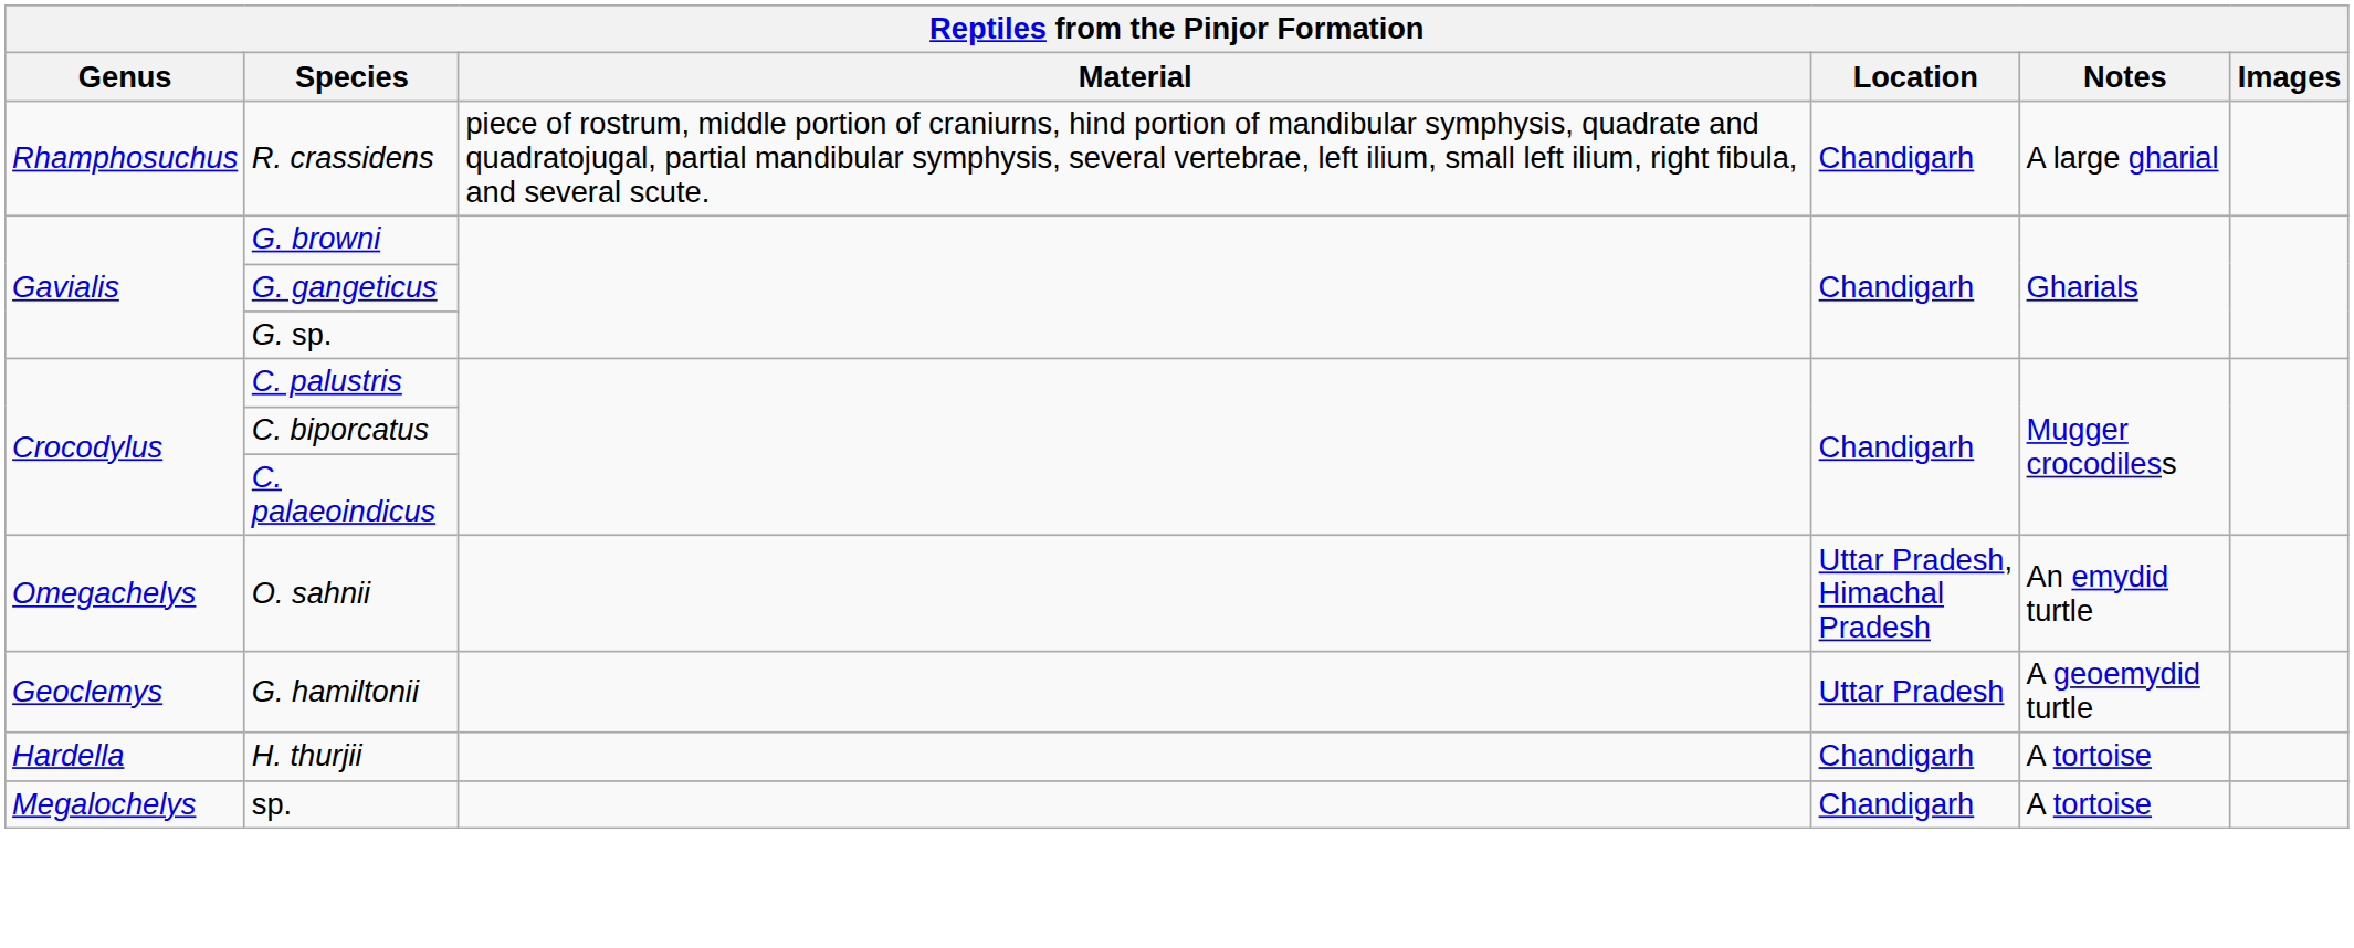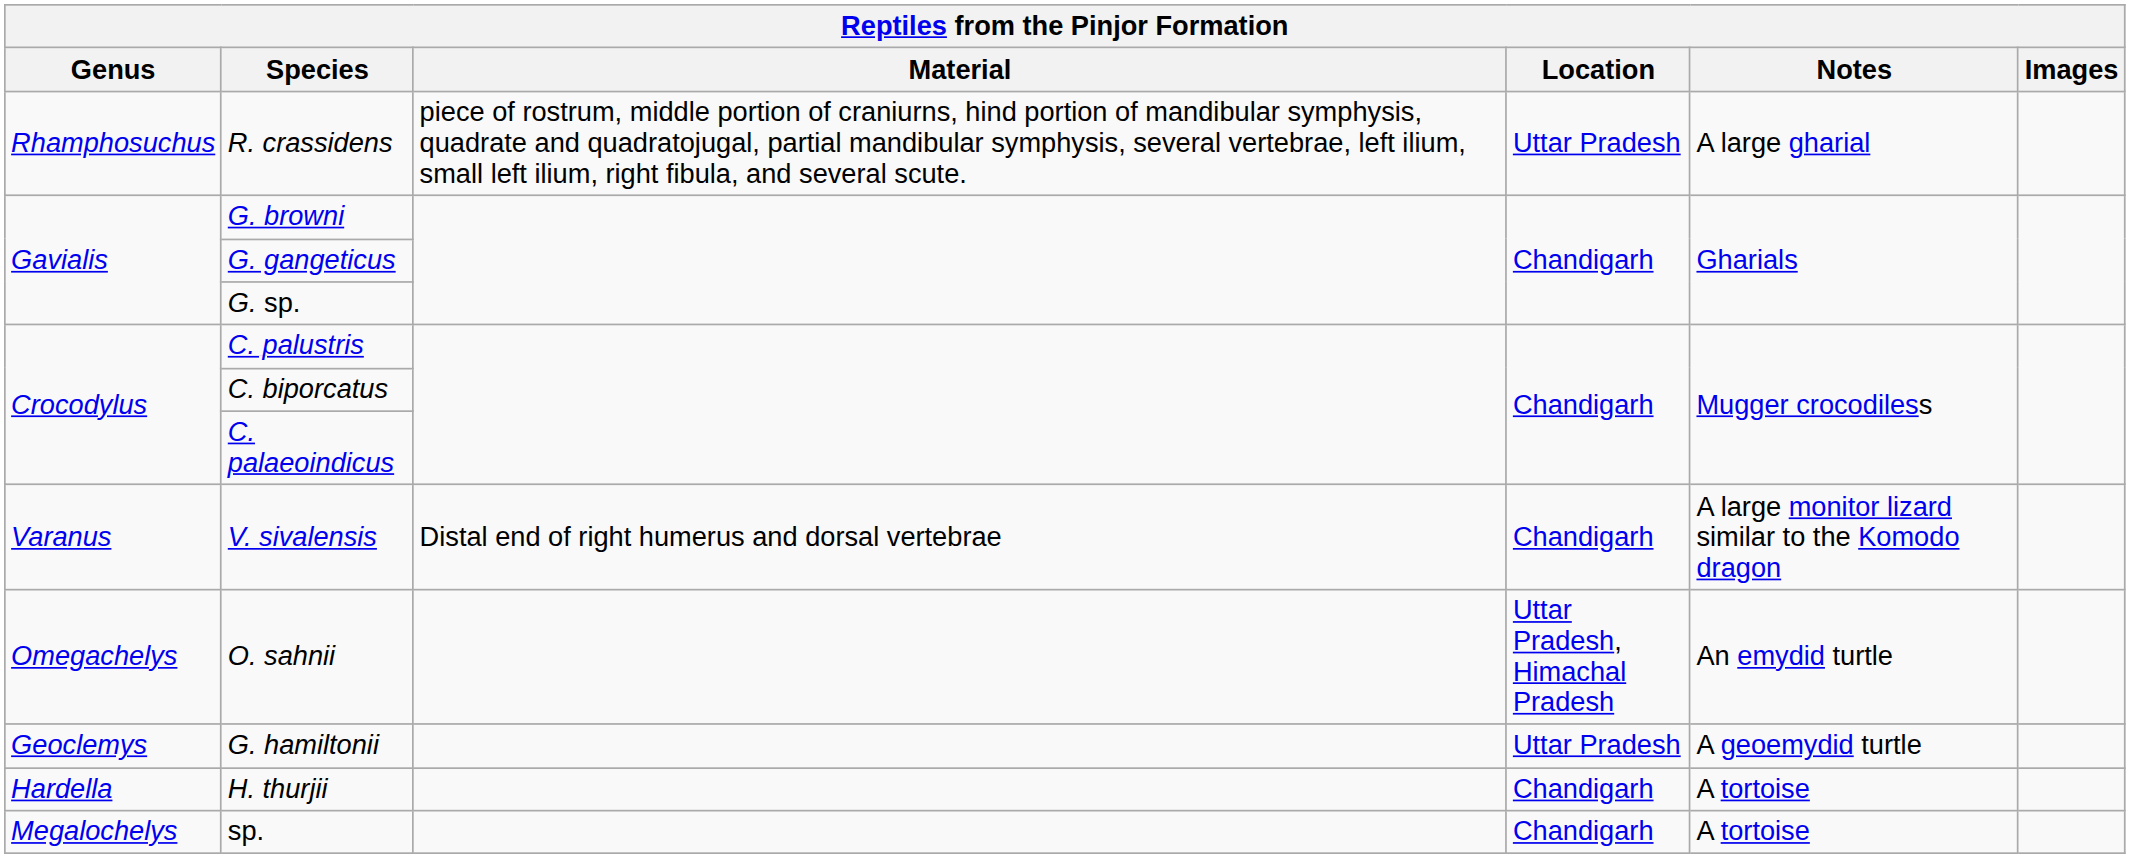R. crassidens | Location: Chandigarh -> Uttar Pradesh
+ row: Varanus | V. sivalensis | Distal end of right humerus and dorsal vertebrae | Chandigarh | A large monitor lizard similar to the Komodo dragon
